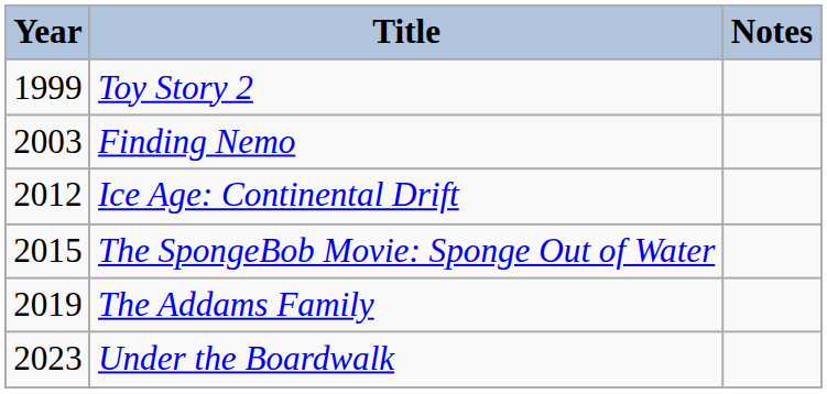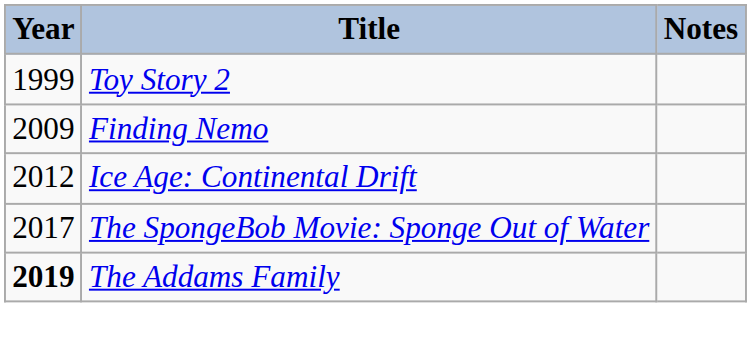Finding Nemo | Year: 2003 -> 2009
The SpongeBob Movie: Sponge Out of Water | Year: 2015 -> 2017
The Addams Family | Year: normal -> bold
- row: 2023 | Under the Boardwalk
